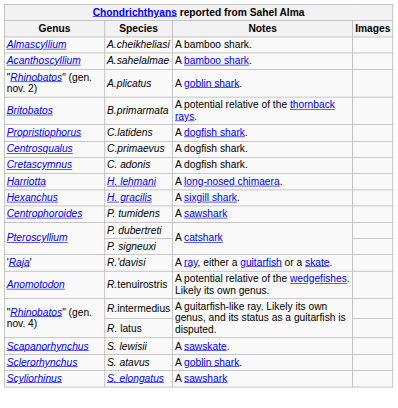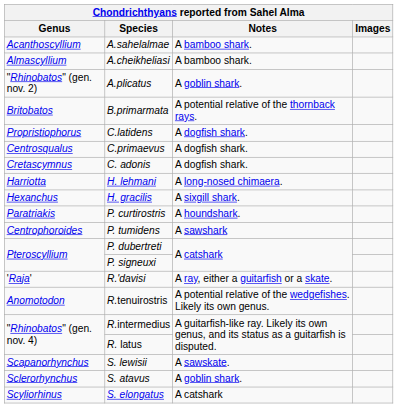rows swapped: A.sahelalmae <-> A.cheikheliasi
+ row: Paratriakis | P. curtirostris | A houndshark.
S. elongatus | Notes: A sawshark -> A catshark
